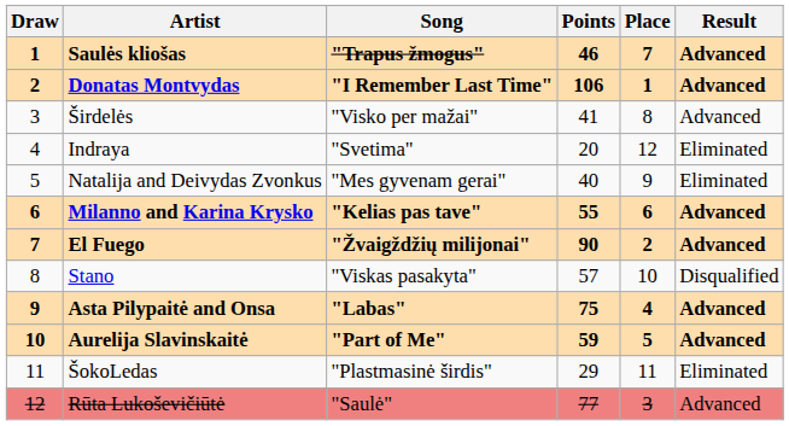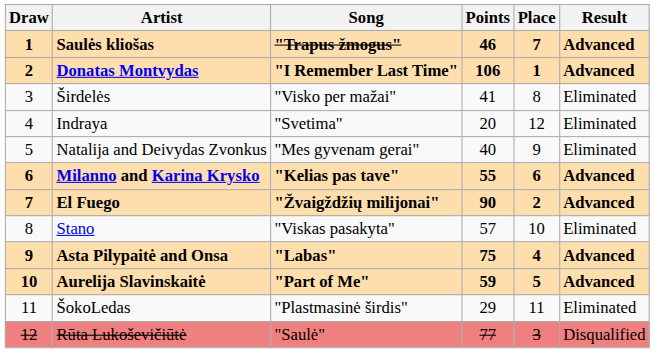Širdelės | Result: Advanced -> Eliminated
Stano | Result: Disqualified -> Eliminated
Rūta Lukoševičiūtė | Result: Advanced -> Disqualified
